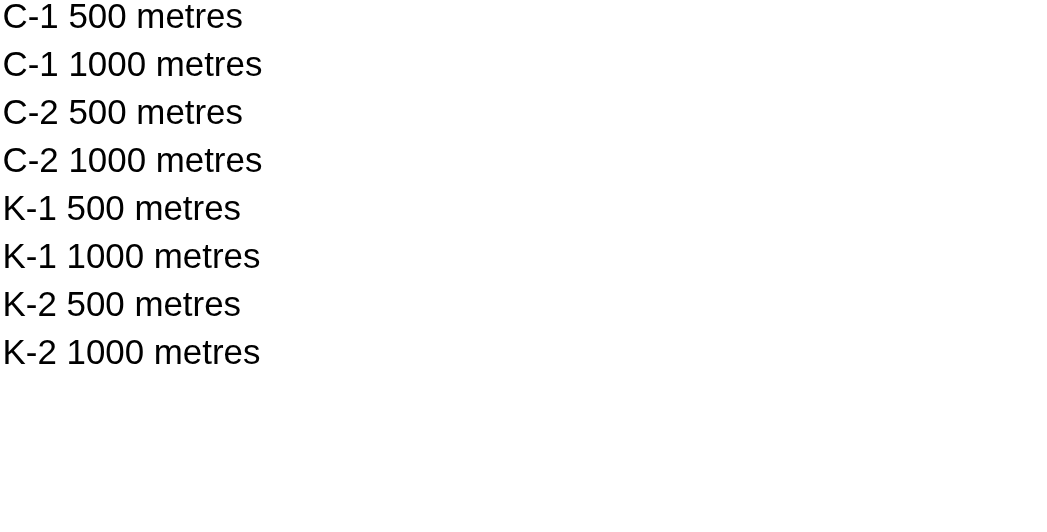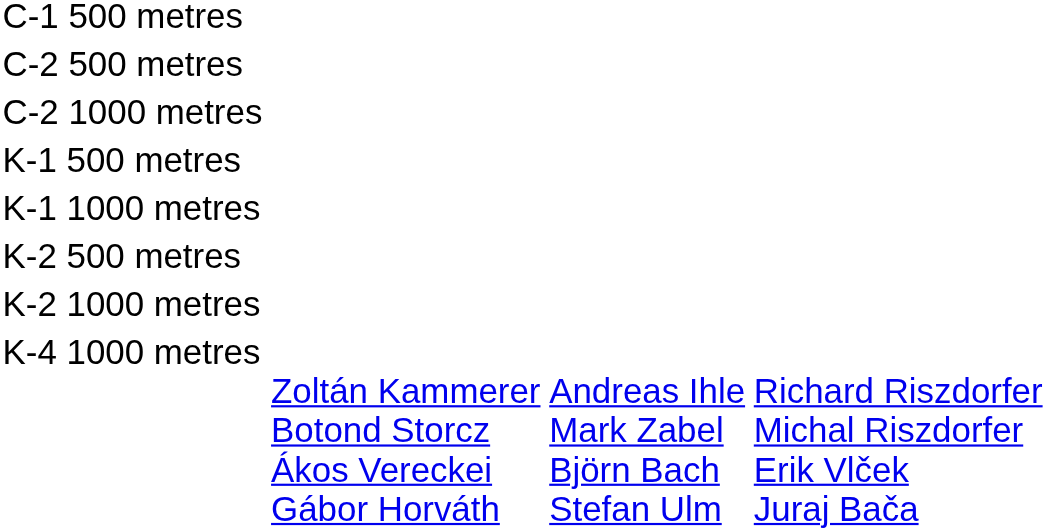- row: C-1 1000 metres
+ row: K-4 1000 metres | Zoltán Kammerer Botond Storcz Ákos Vereckei Gábor Horváth | Andreas Ihle Mark Zabel Björn Bach Stefan Ulm | Richard Riszdorfer Michal Riszdorfer Erik Vlček Juraj Bača
